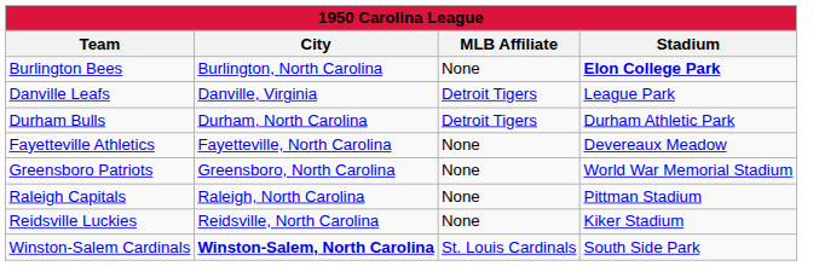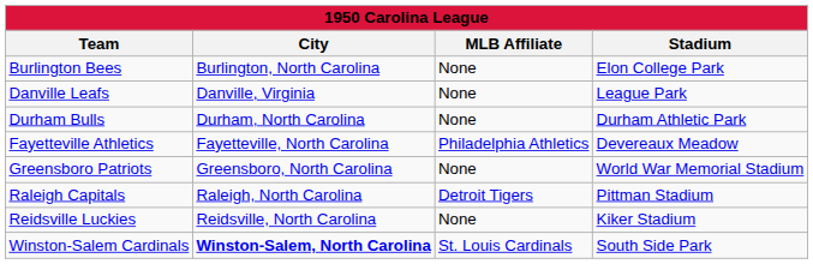Burlington Bees | Stadium: bold -> normal
Danville Leafs | MLB Affiliate: Detroit Tigers -> None
Durham Bulls | MLB Affiliate: Detroit Tigers -> None
Fayetteville Athletics | MLB Affiliate: None -> Philadelphia Athletics
Raleigh Capitals | MLB Affiliate: None -> Detroit Tigers
